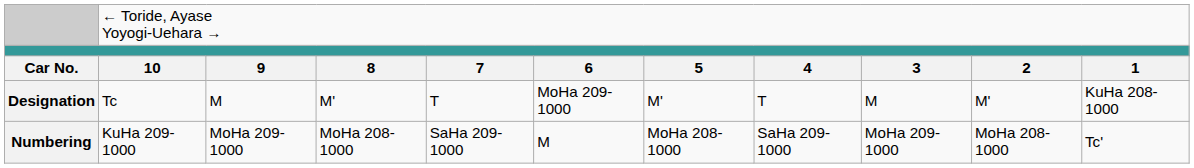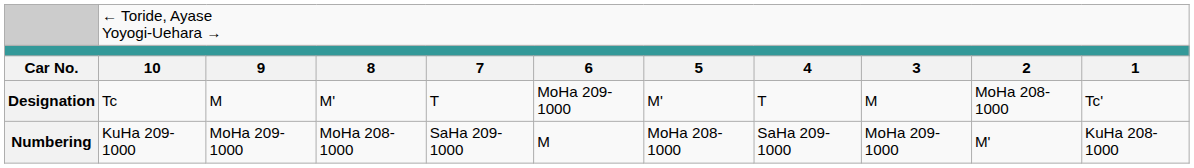Designation | column 10: M' -> MoHa 208-1000
Designation | column 11: KuHa 208-1000 -> Tc'
Numbering | column 10: MoHa 208-1000 -> M'
Numbering | column 11: Tc' -> KuHa 208-1000
